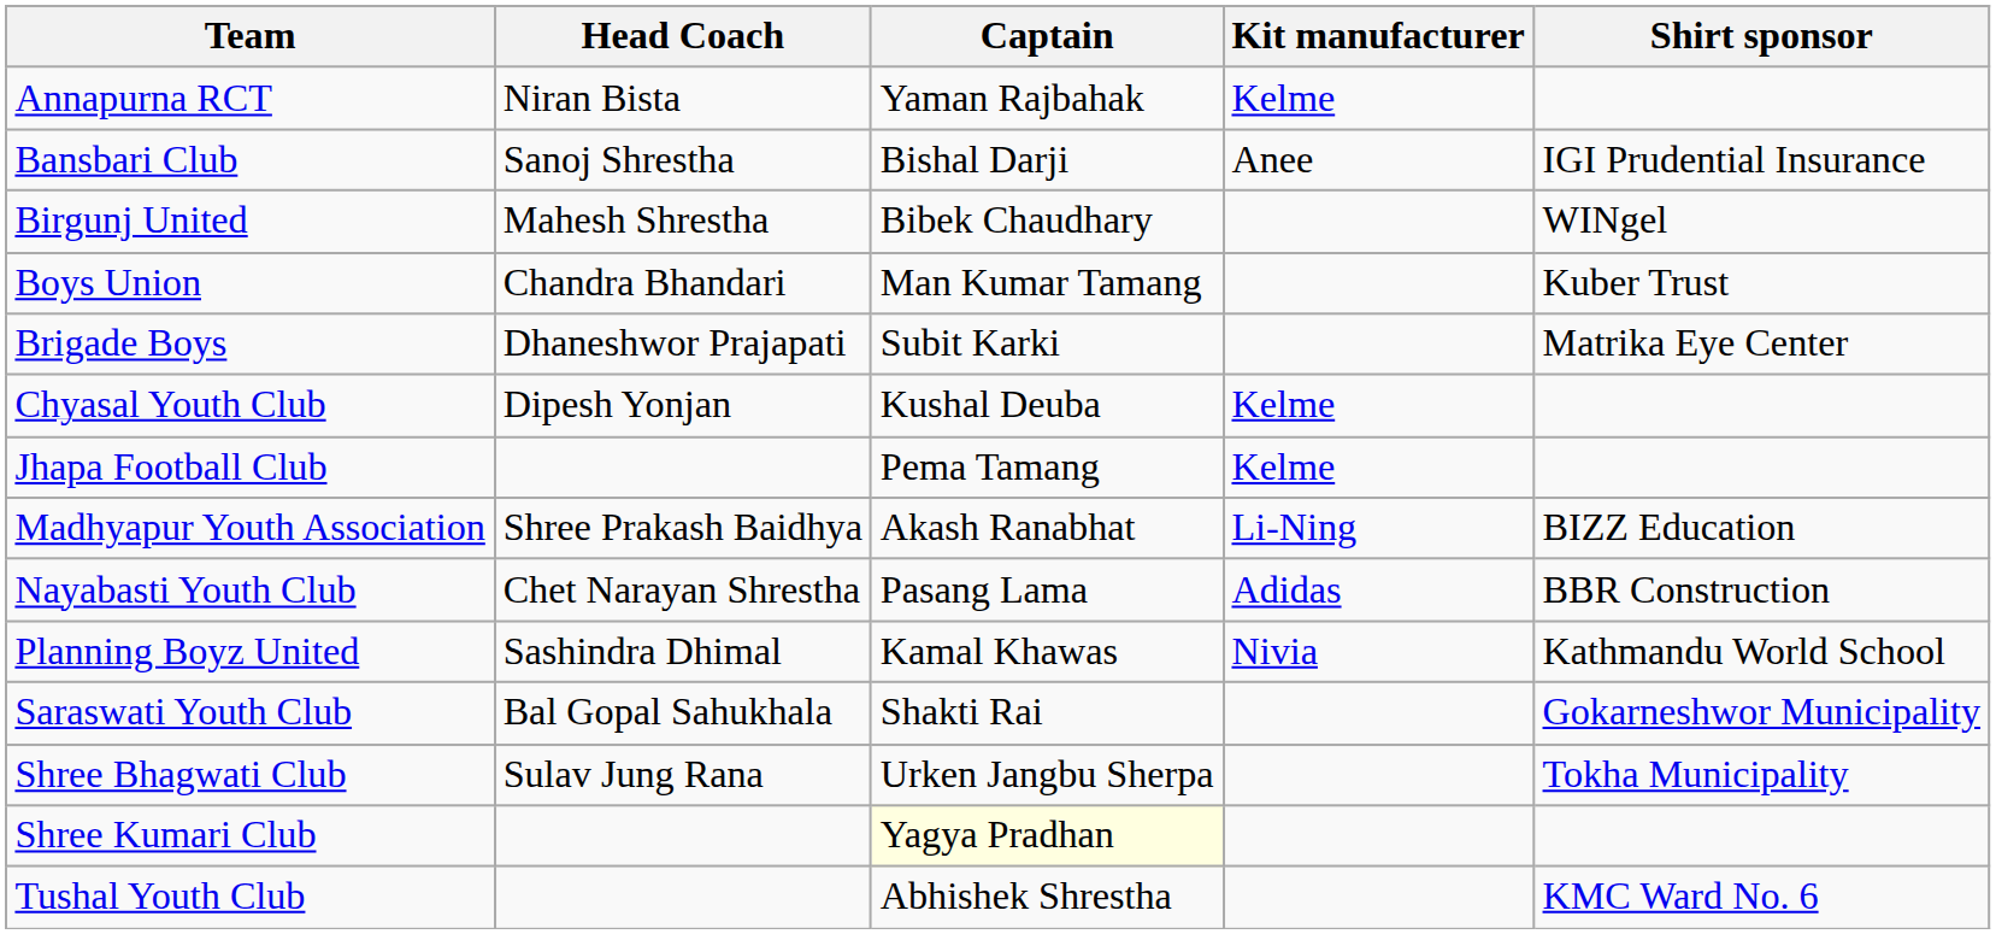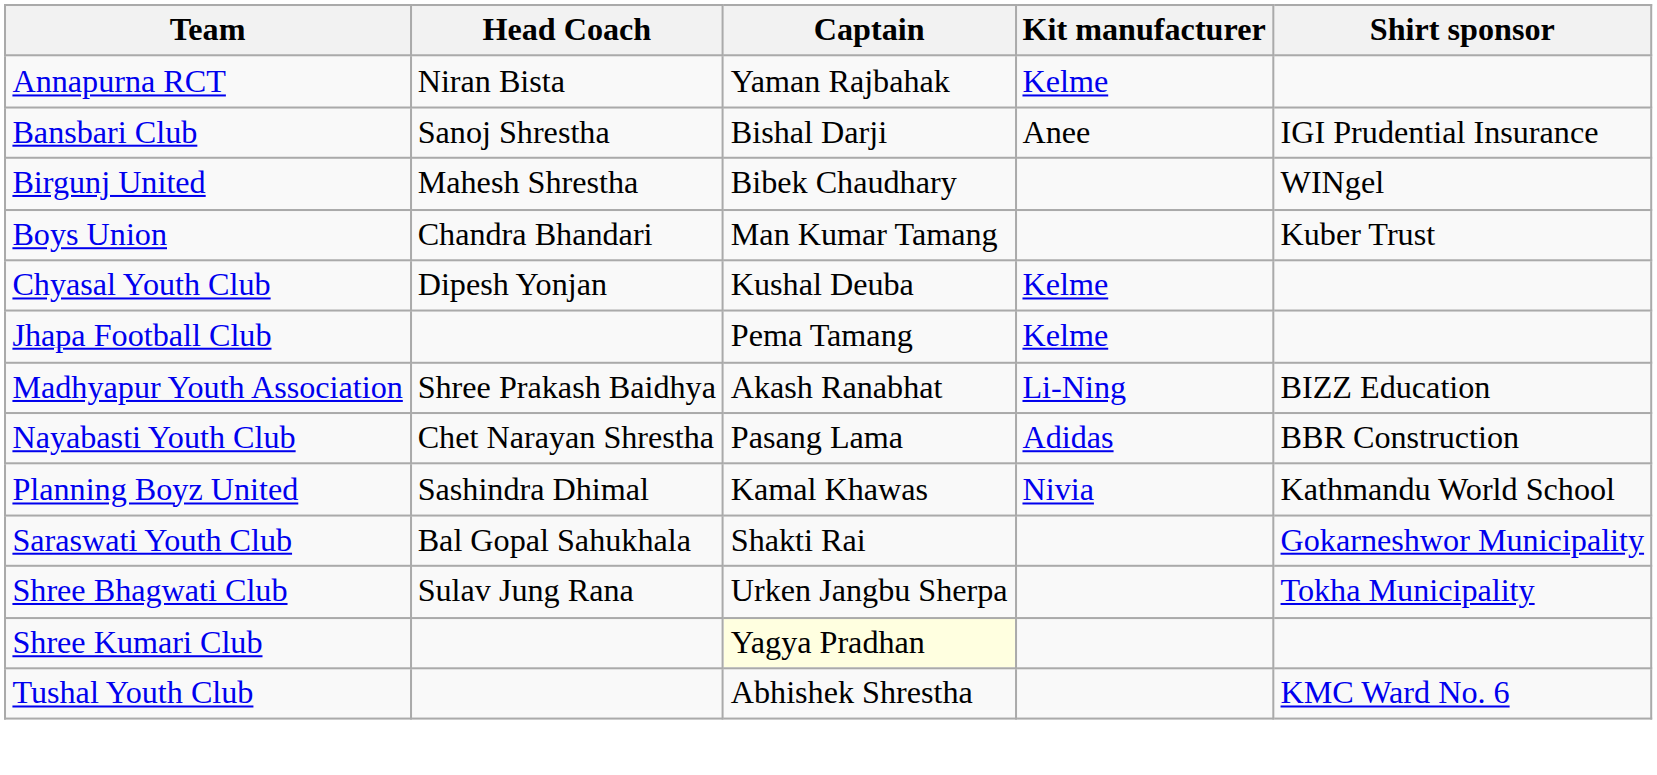- row: Brigade Boys | Dhaneshwor Prajapati | Subit Karki | Matrika Eye Center
